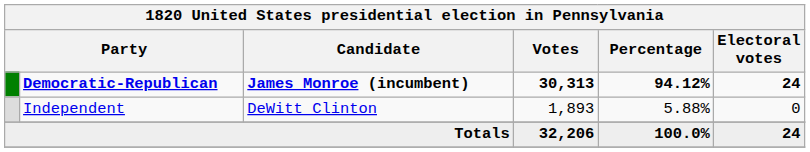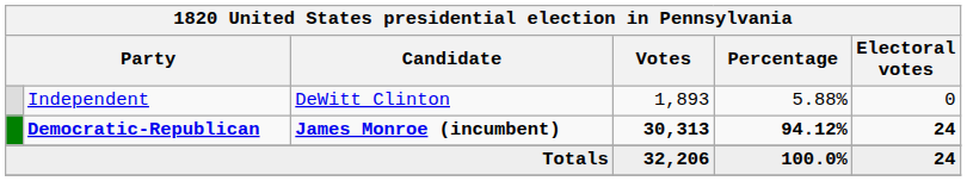rows swapped: Democratic-Republican <-> Independent
